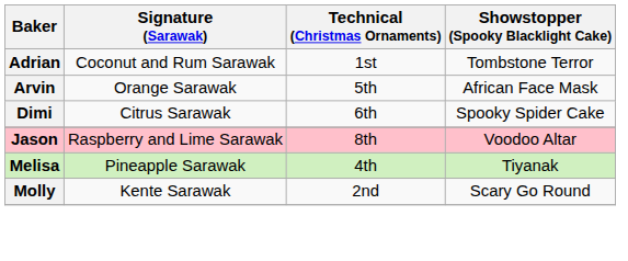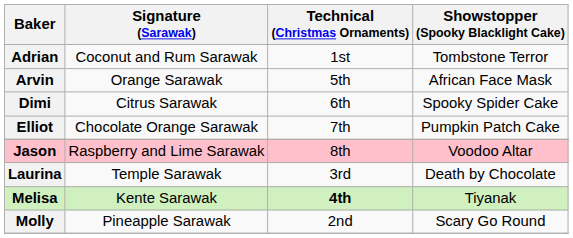+ row: Elliot | Chocolate Orange Sarawak | 7th | Pumpkin Patch Cake
+ row: Laurina | Temple Sarawak | 3rd | Death by Chocolate
Melisa | Signature (Sarawak): Pineapple Sarawak -> Kente Sarawak
Melisa | Technical (Christmas Ornaments): normal -> bold
Molly | Signature (Sarawak): Kente Sarawak -> Pineapple Sarawak
